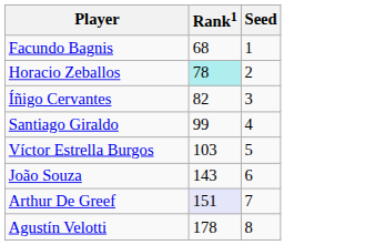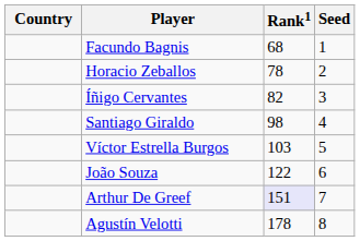+ column: Country
Horacio Zeballos | Rank1: paleturquoise background -> no background
Santiago Giraldo | Rank1: 99 -> 98
João Souza | Rank1: 143 -> 122
